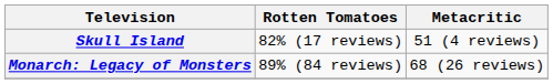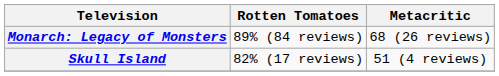rows swapped: Skull Island <-> Monarch: Legacy of Monsters
